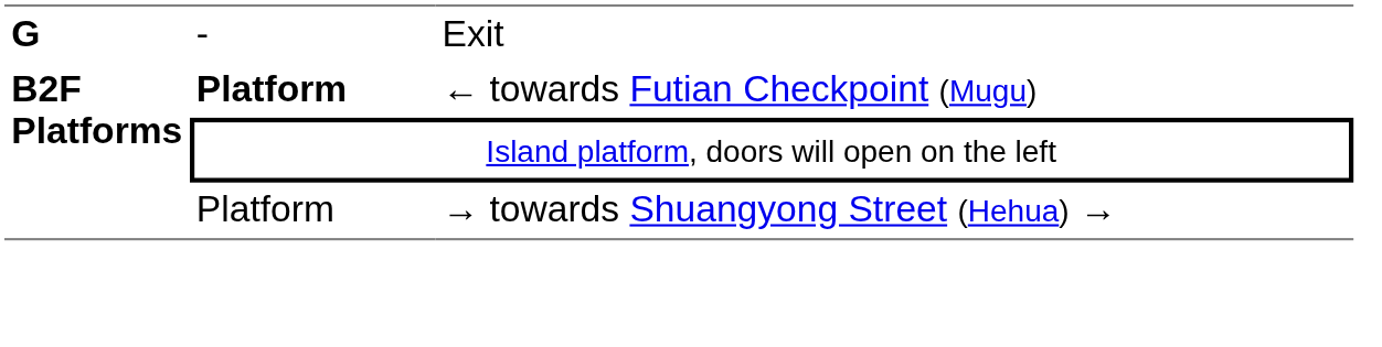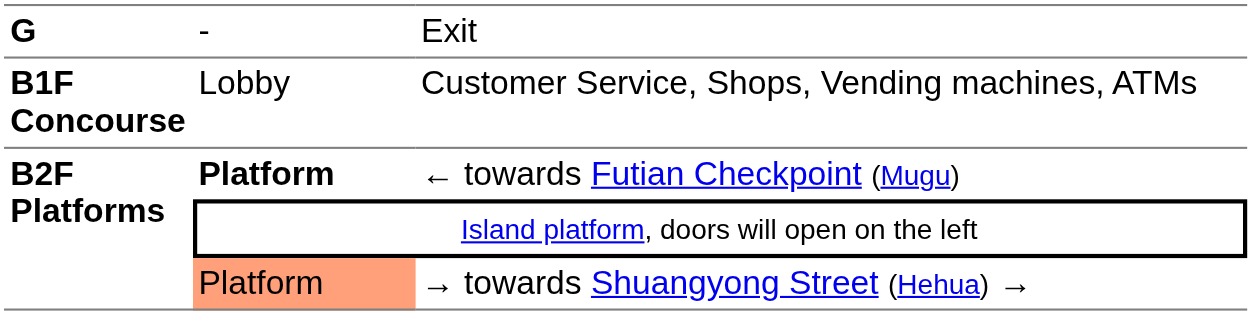+ row: B1F Concourse | Lobby | Customer Service, Shops, Vending machines, ATMs
→ towards Shuangyong Street (Hehua) → | column 2: no background -> lightsalmon background
